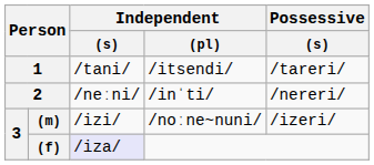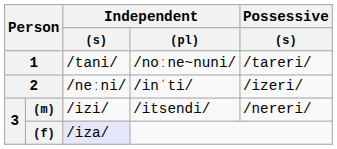1 | Independent / (pl): /itsendi/ -> /noːne~nuni/
2 | Possessive / (s): /nereri/ -> /izeri/
(m) | Independent / (pl): /noːne~nuni/ -> /itsendi/
(m) | Possessive / (s): /izeri/ -> /nereri/
